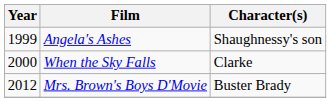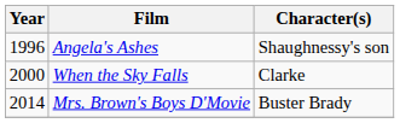Angela's Ashes | Year: 1999 -> 1996
Mrs. Brown's Boys D'Movie | Year: 2012 -> 2014
